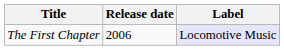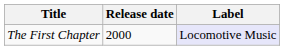The First Chapter | Release date: 2006 -> 2000
